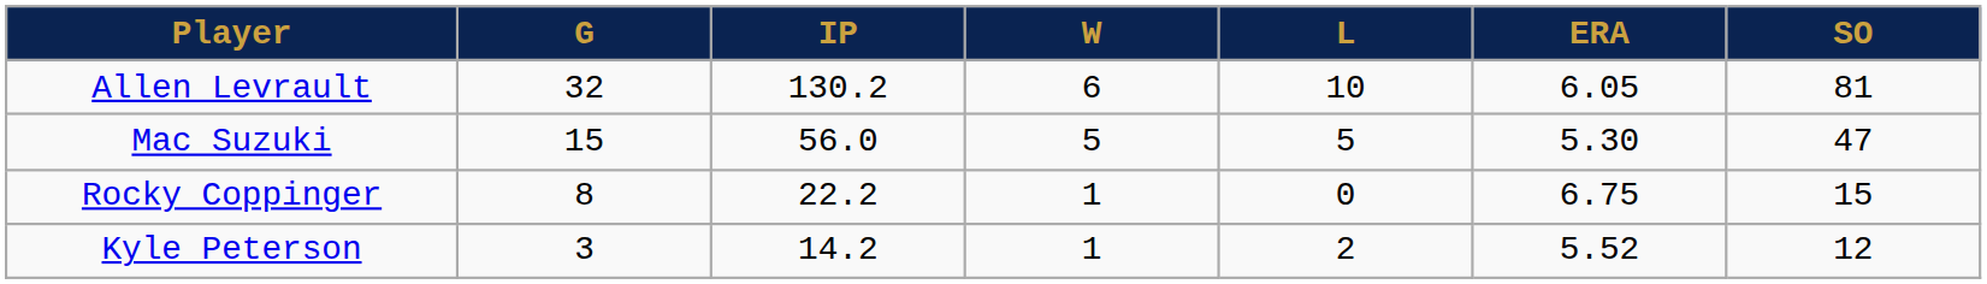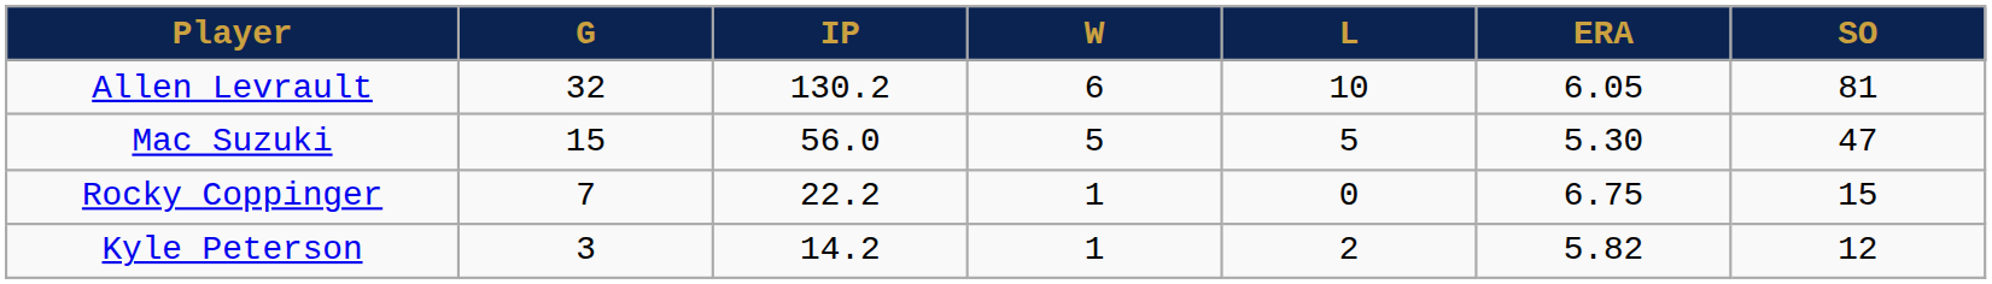Rocky Coppinger | G: 8 -> 7
Kyle Peterson | ERA: 5.52 -> 5.82
